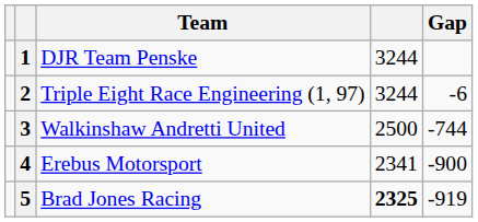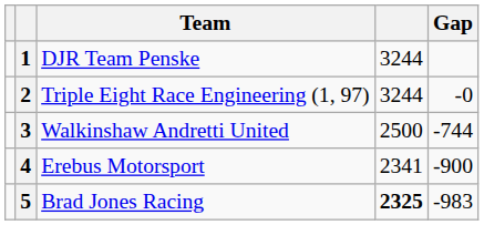2 | Gap: -6 -> -0
5 | Gap: -919 -> -983
